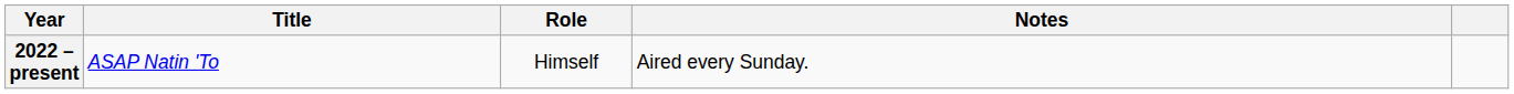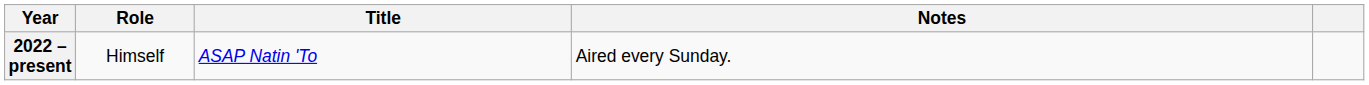columns swapped: Title <-> Role
